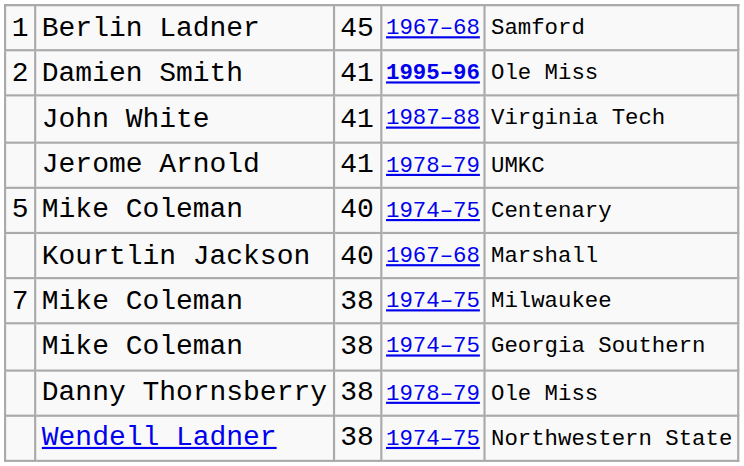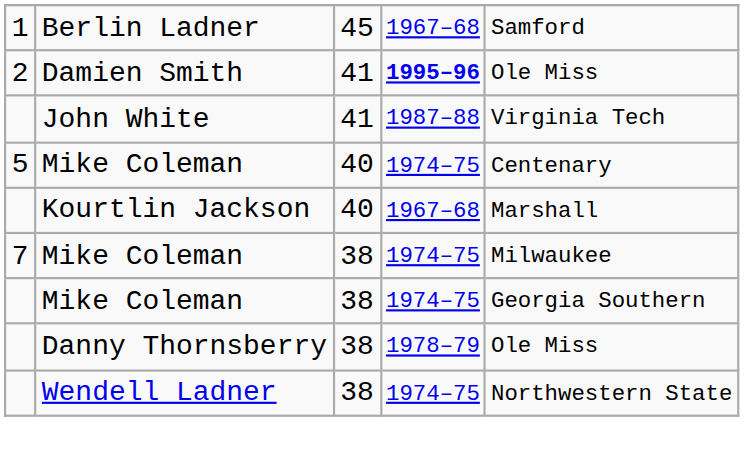- row: Jerome Arnold | 41 | 1978–79 | UMKC
